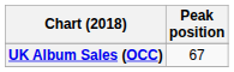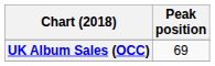UK Album Sales (OCC) | Peak position: 67 -> 69
